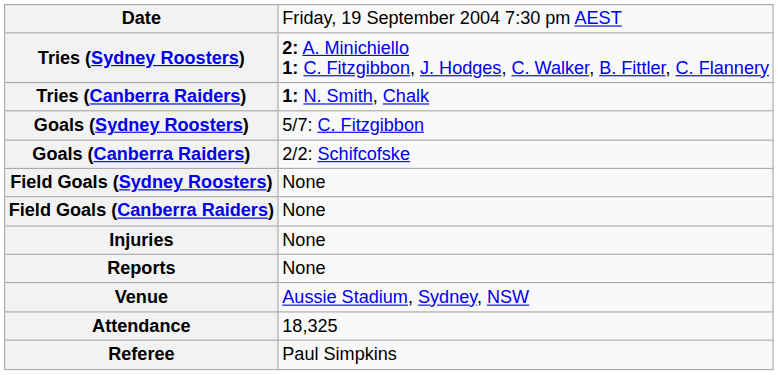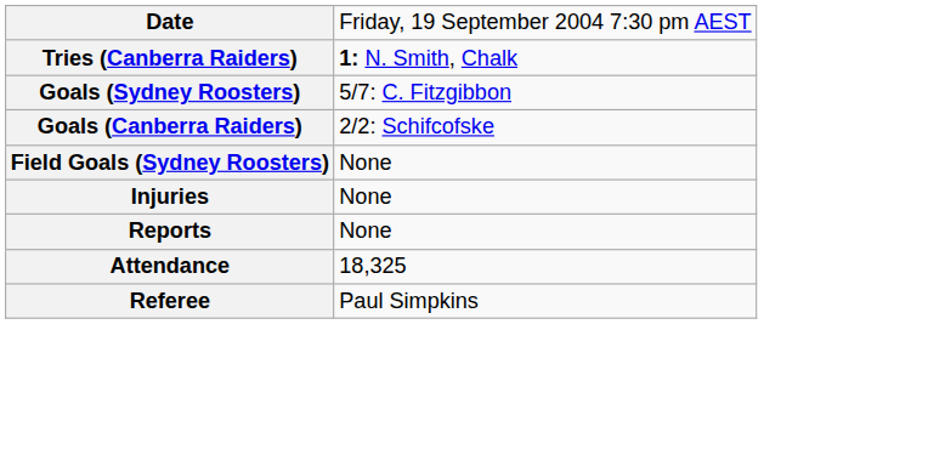- row: Tries (Sydney Roosters) | 2: A. Minichiello 1: C. Fitzgibbon, J. Hodges, C. Walker, B. Fittler, C. Flannery
- row: Field Goals (Canberra Raiders) | None
- row: Venue | Aussie Stadium, Sydney, NSW
